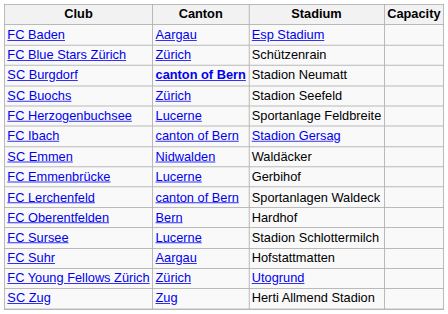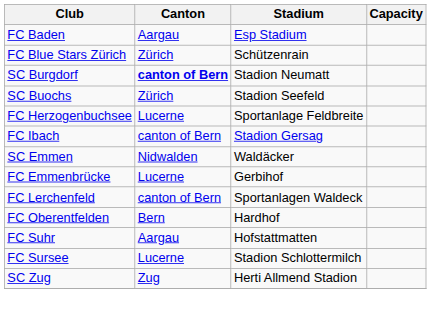rows swapped: FC Suhr <-> FC Sursee
- row: FC Young Fellows Zürich | Zürich | Utogrund
